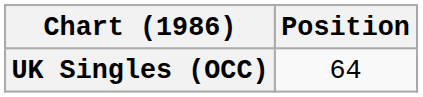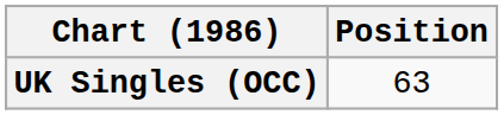UK Singles (OCC) | Position: 64 -> 63
